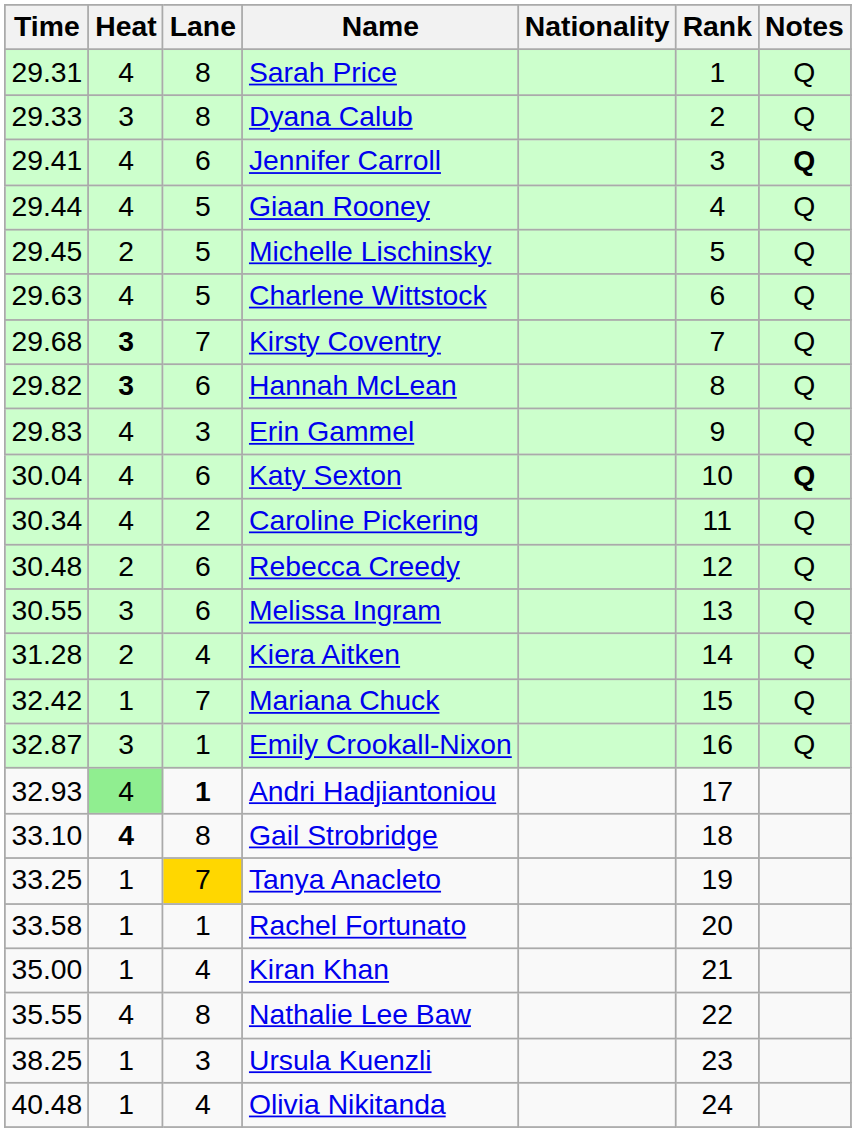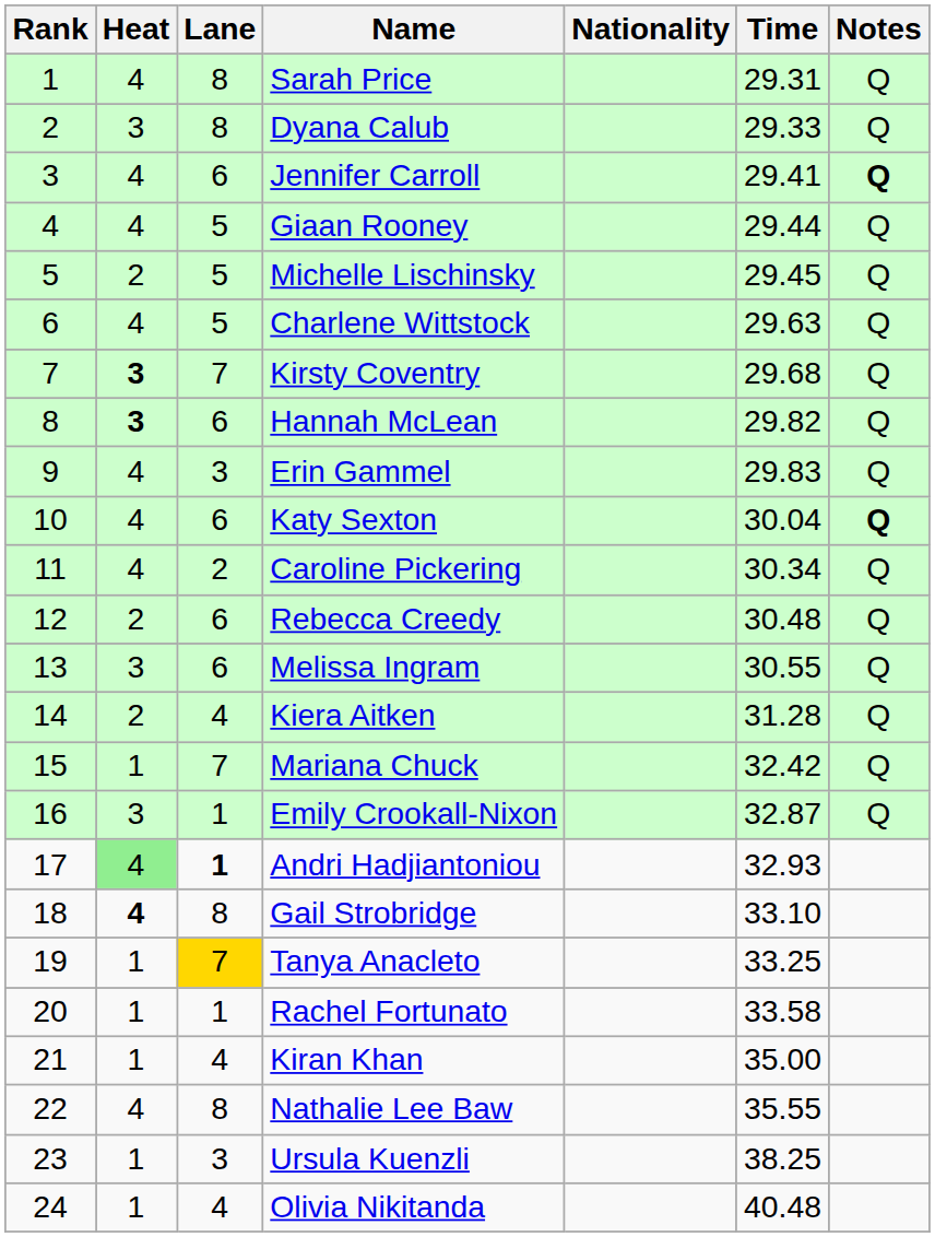columns swapped: Rank <-> Time
